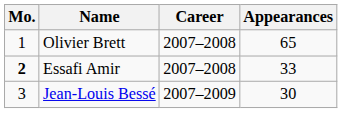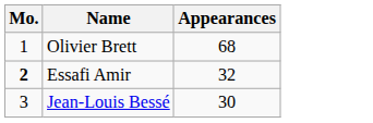- column: Career | 2007–2008 | 2007–2008 | 2007–2009
Olivier Brett | Appearances: 65 -> 68
Essafi Amir | Appearances: 33 -> 32
